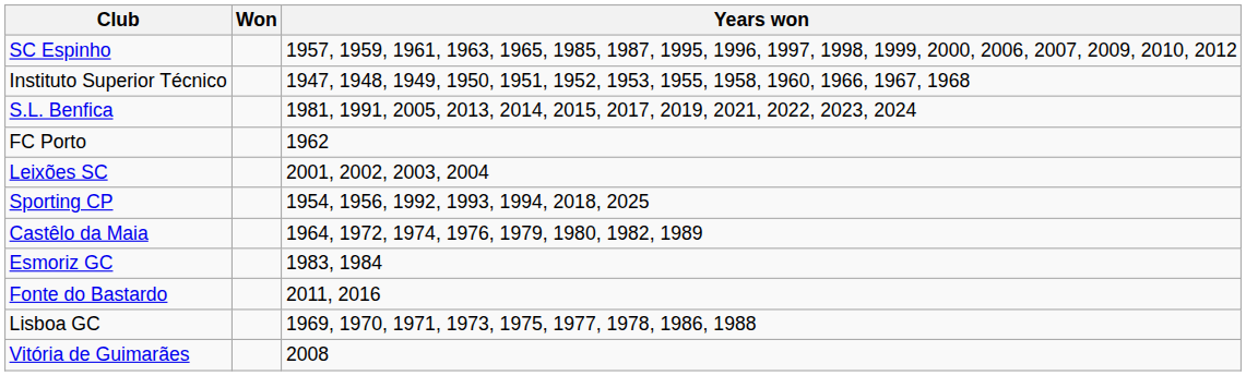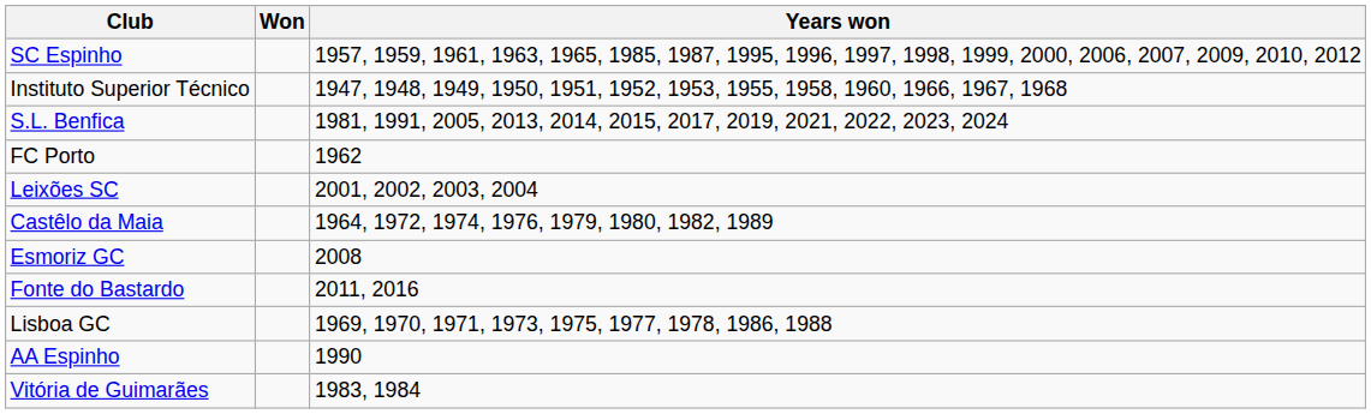- row: Sporting CP | 1954, 1956, 1992, 1993, 1994, 2018, 2025
Esmoriz GC | Years won: 1983, 1984 -> 2008
+ row: AA Espinho | 1990
Vitória de Guimarães | Years won: 2008 -> 1983, 1984
